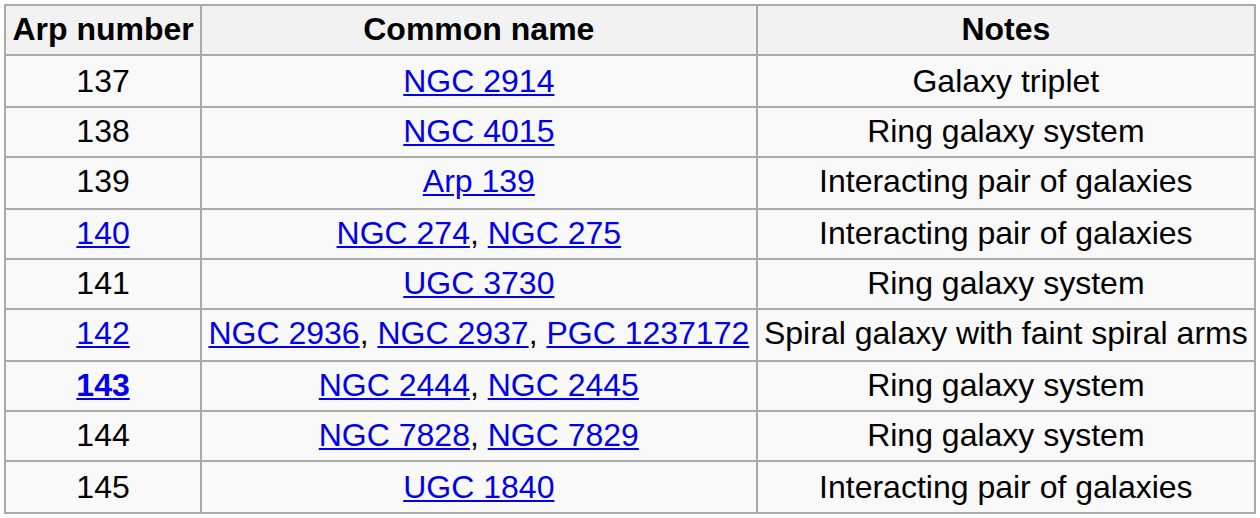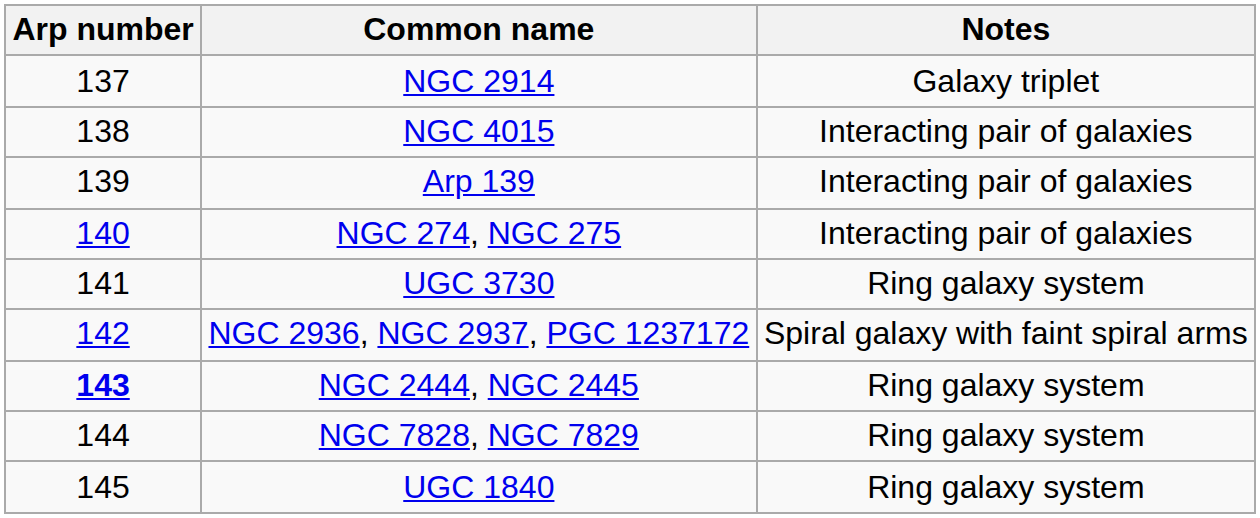NGC 4015 | Notes: Ring galaxy system -> Interacting pair of galaxies
UGC 1840 | Notes: Interacting pair of galaxies -> Ring galaxy system
